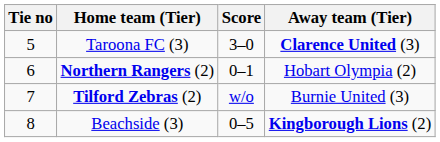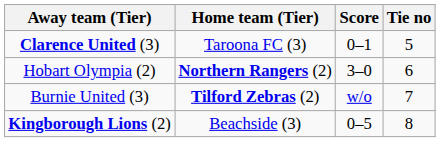columns swapped: Tie no <-> Away team (Tier)
Taroona FC (3) | Score: 3–0 -> 0–1
Northern Rangers (2) | Score: 0–1 -> 3–0
